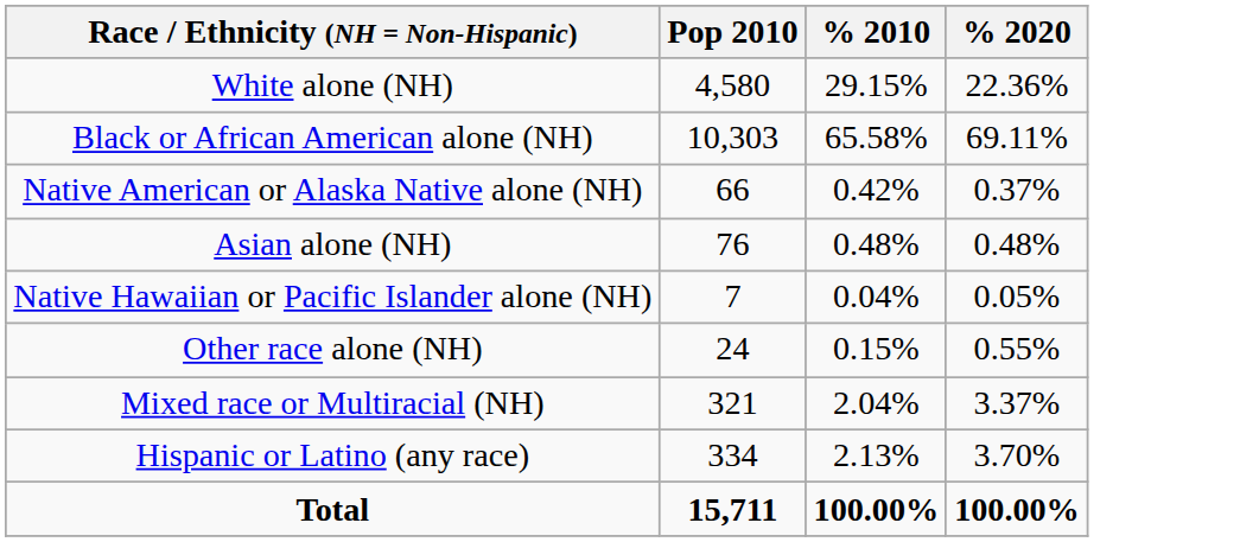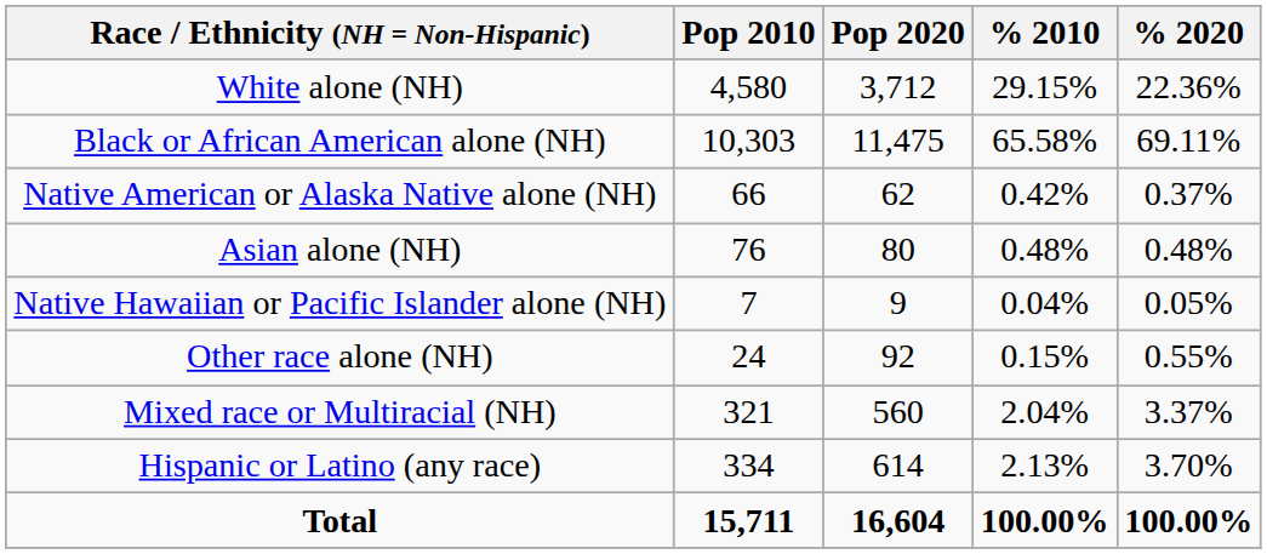+ column: Pop 2020 | 3,712 | 11,475 | 62 | 80 | 9 | 92 | 560 | 614 | 16,604
